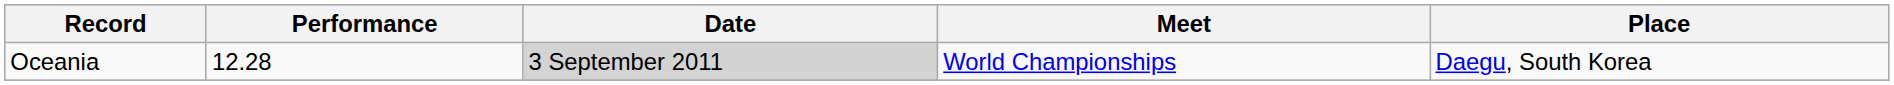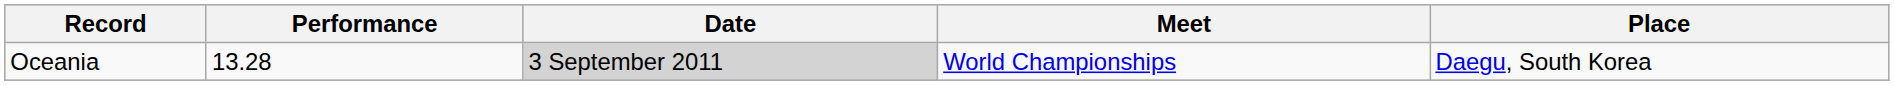Oceania | Performance: 12.28 -> 13.28
